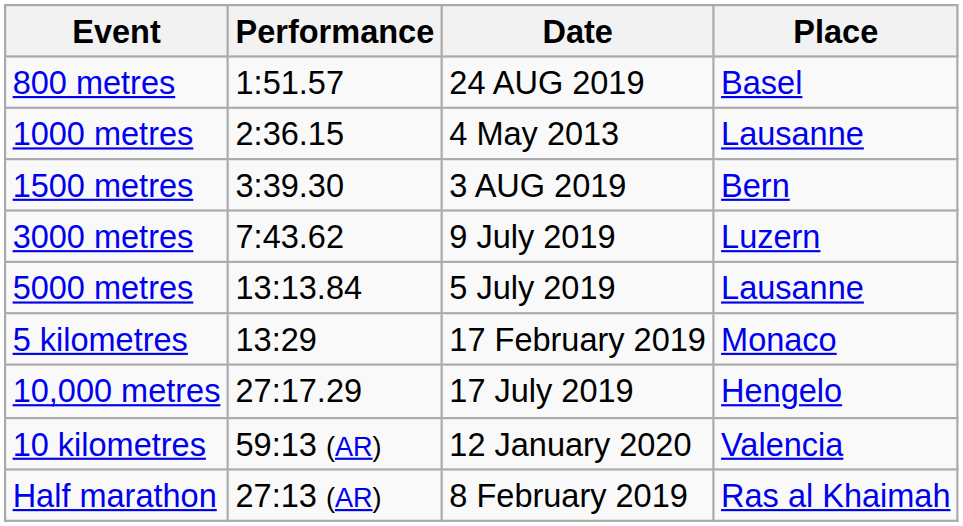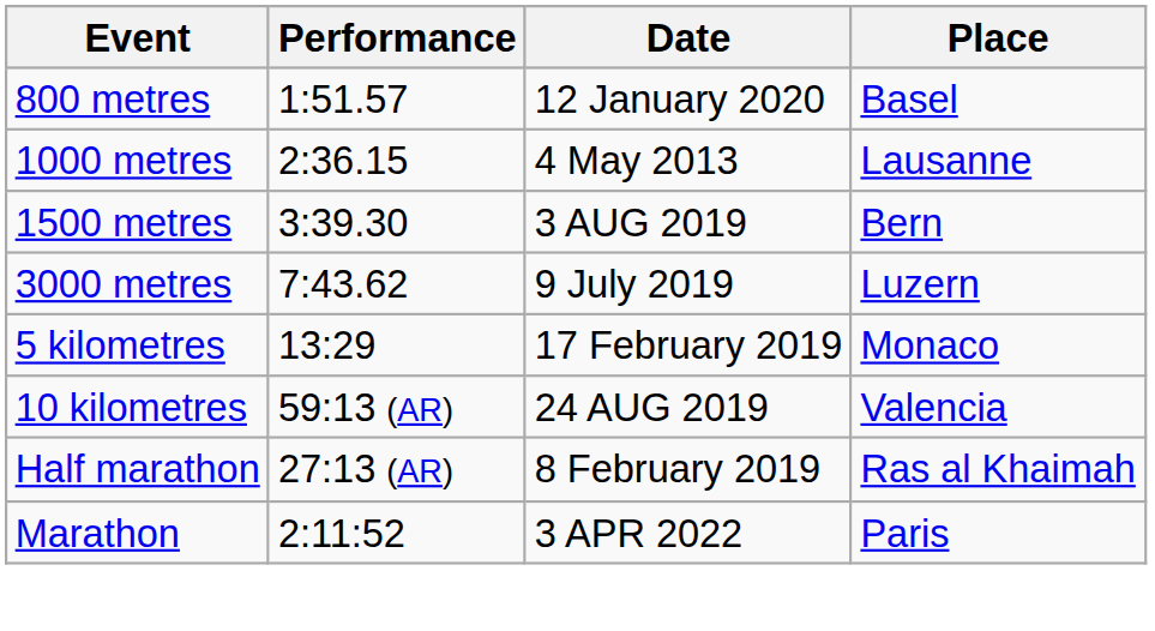800 metres | Date: 24 AUG 2019 -> 12 January 2020
- row: 5000 metres | 13:13.84 | 5 July 2019 | Lausanne
- row: 10,000 metres | 27:17.29 | 17 July 2019 | Hengelo
10 kilometres | Date: 12 January 2020 -> 24 AUG 2019
+ row: Marathon | 2:11:52 | 3 APR 2022 | Paris
